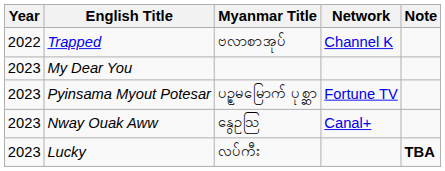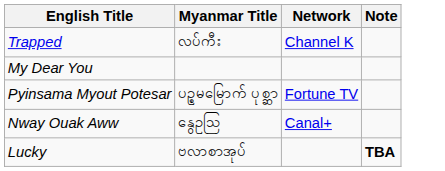- column: Year | 2022 | 2023 | 2023 | 2023 | 2023
Trapped | Myanmar Title: ဗလာစာအုပ် -> လပ်ကီး
Lucky | Myanmar Title: လပ်ကီး -> ဗလာစာအုပ်
